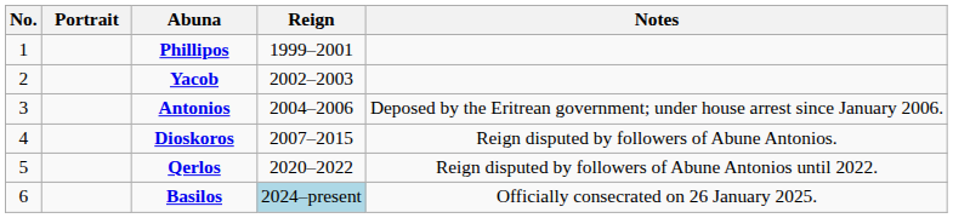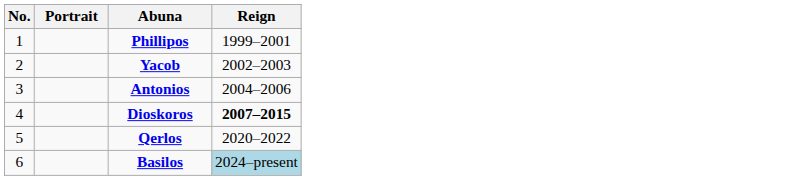- column: Notes | Deposed by the Eritrean government; under house arrest since January 2006. | Reign disputed by followers of Abune Antonios. | Reign disputed by followers of Abune Antonios until 2022. | Officially consecrated on 26 January 2025.
Dioskoros | Reign: normal -> bold
